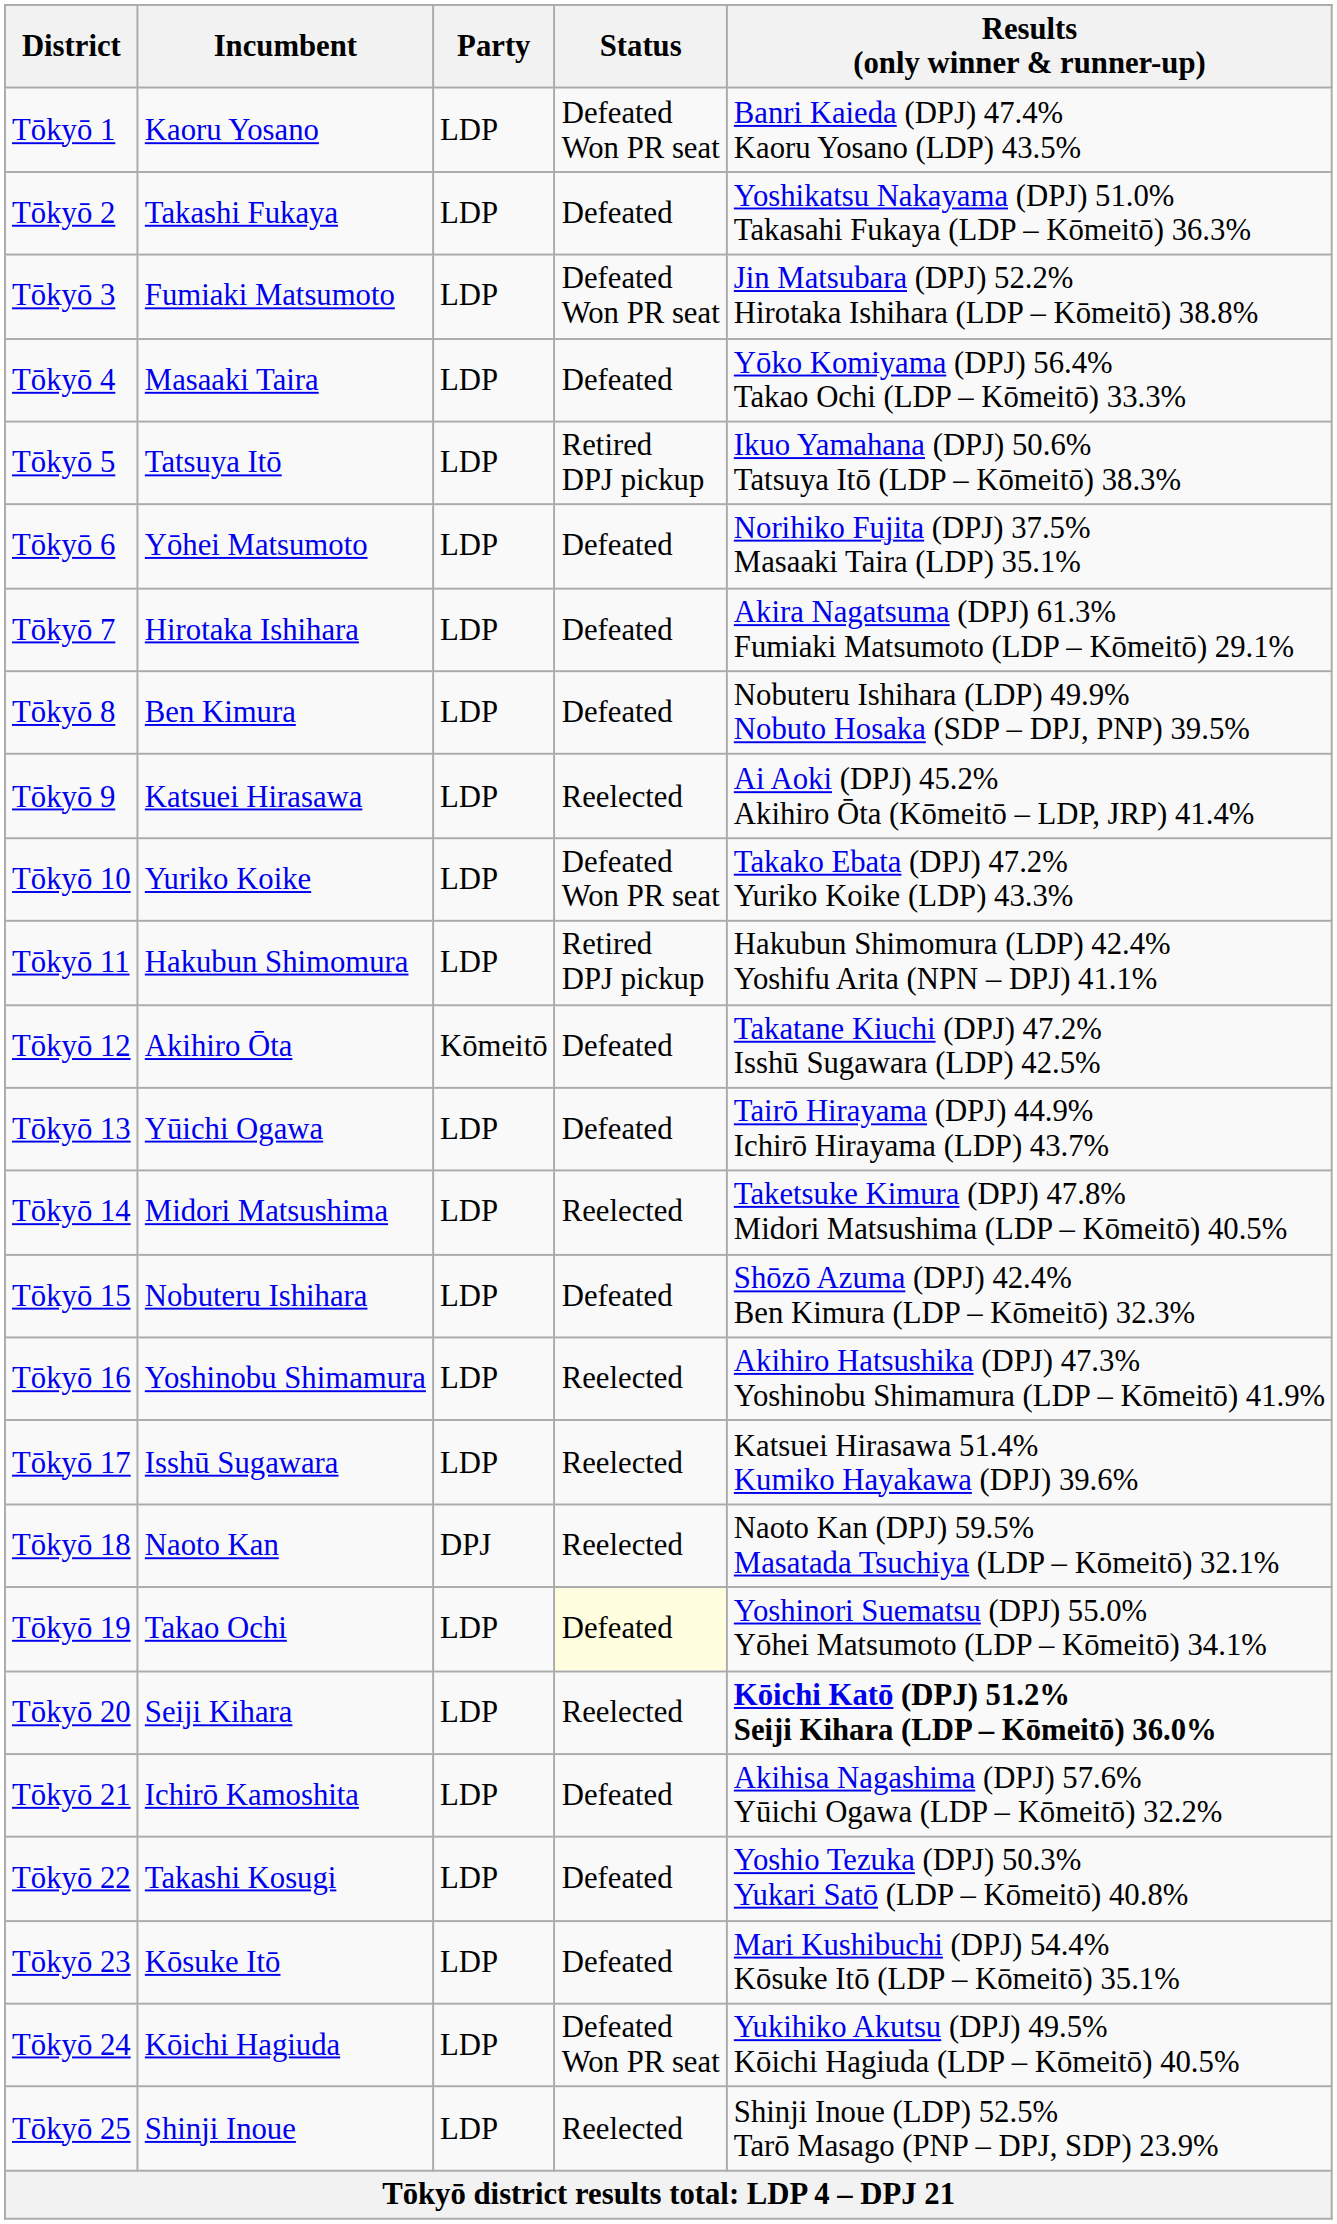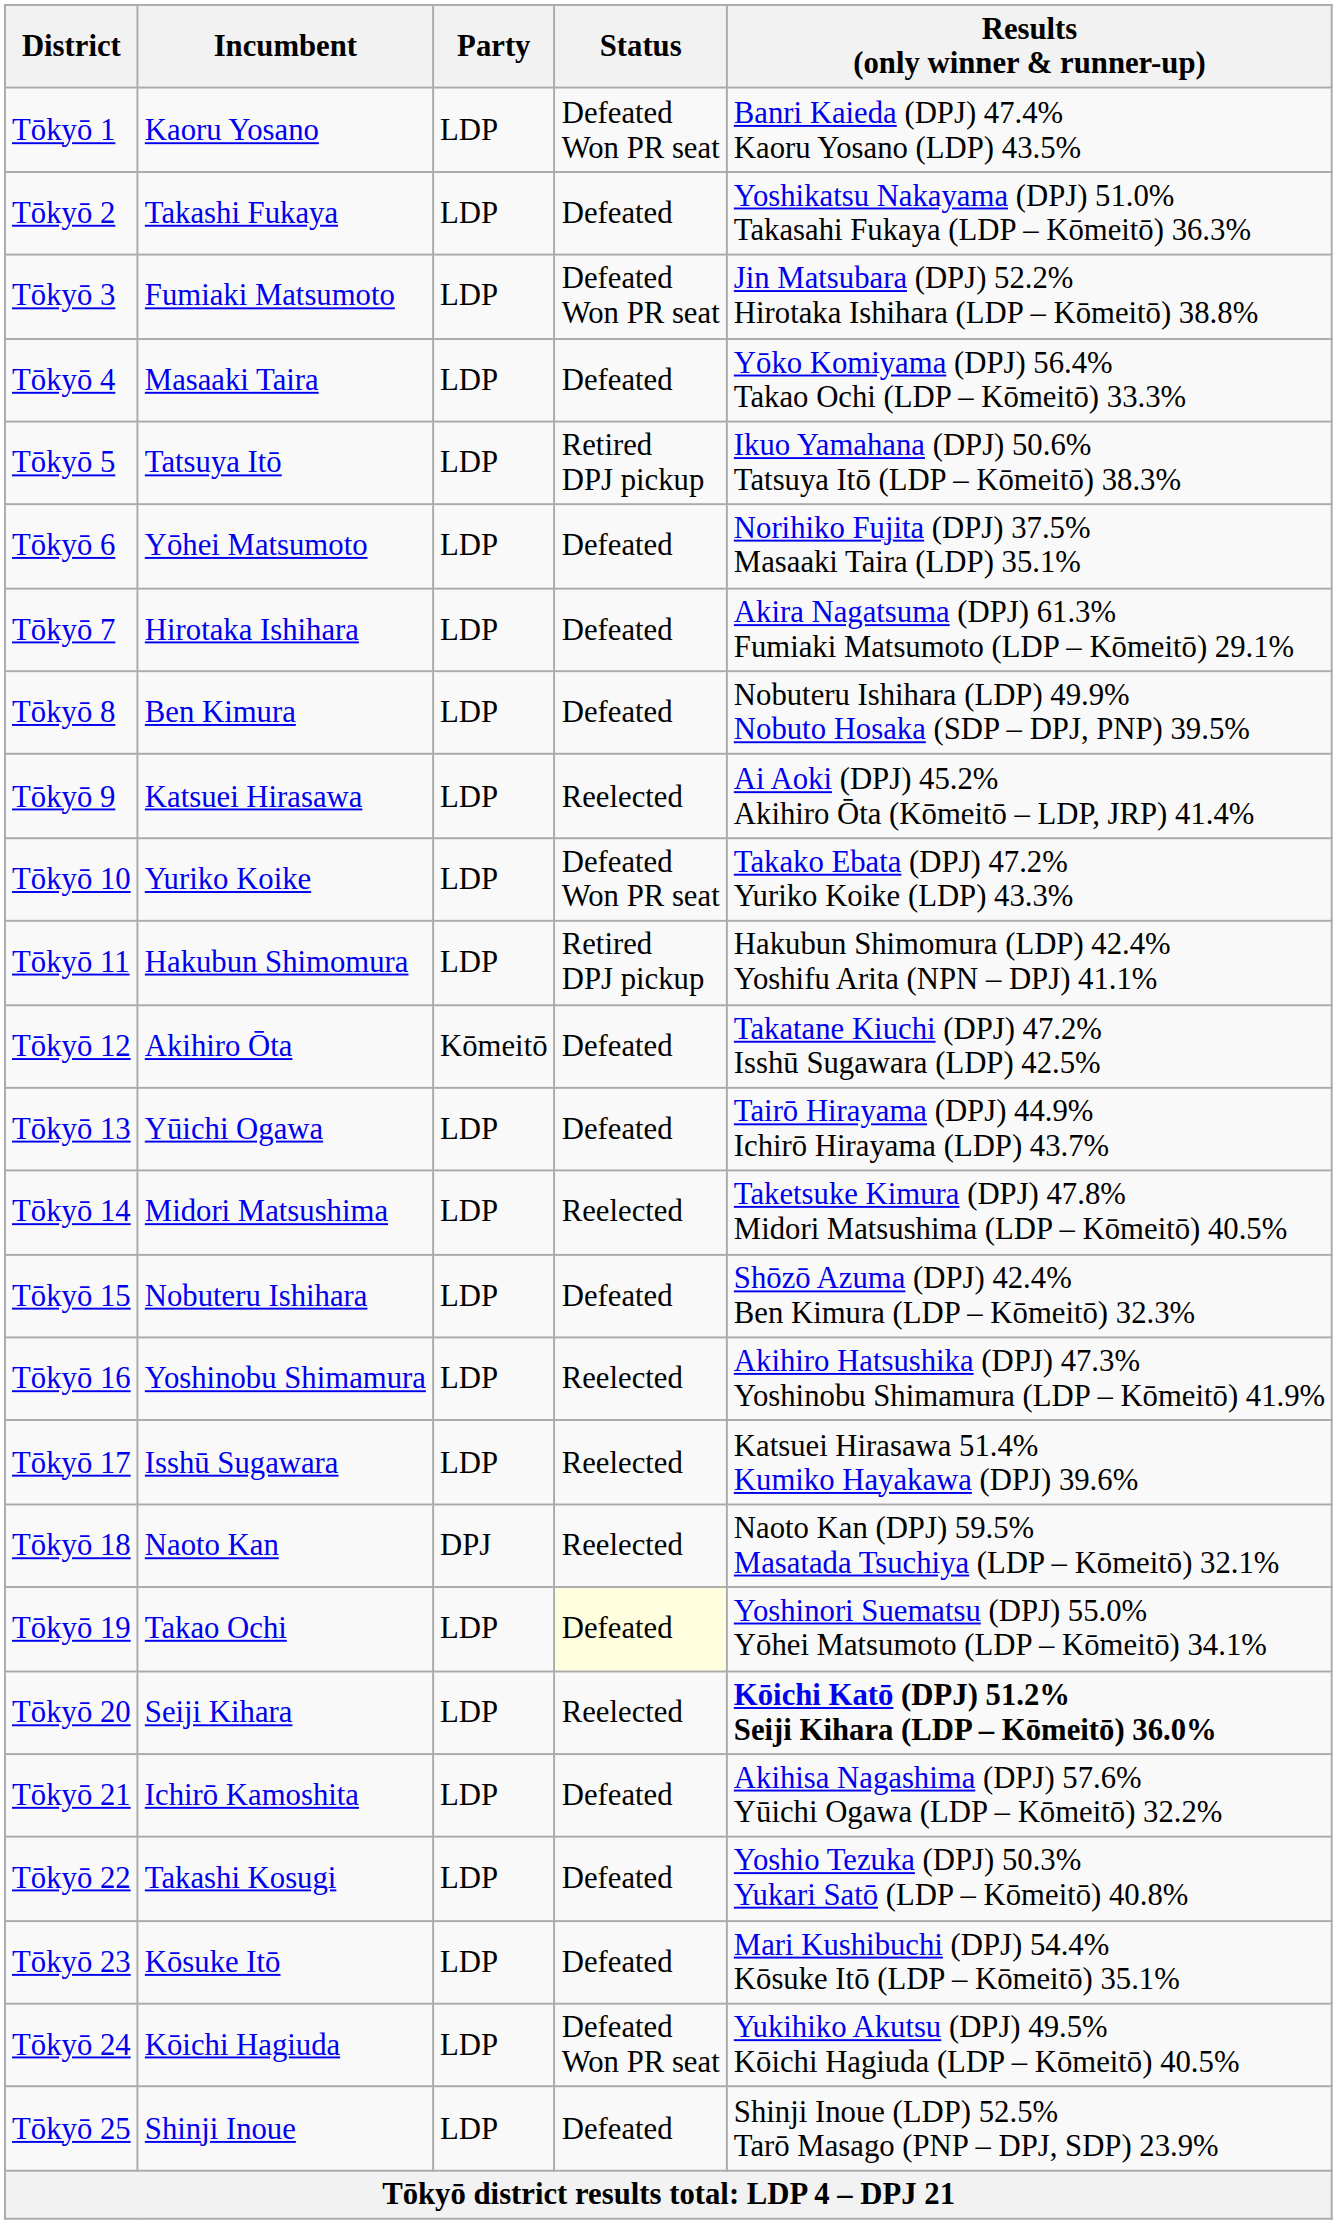Tōkyō 25 | Status: Reelected -> Defeated
